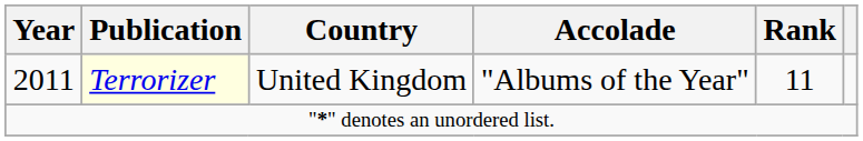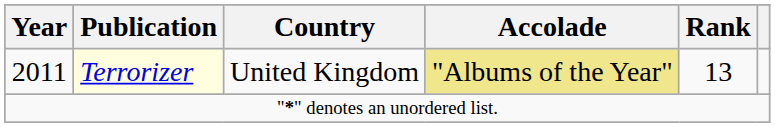2011 | Accolade: no background -> khaki background
2011 | Rank: 11 -> 13
